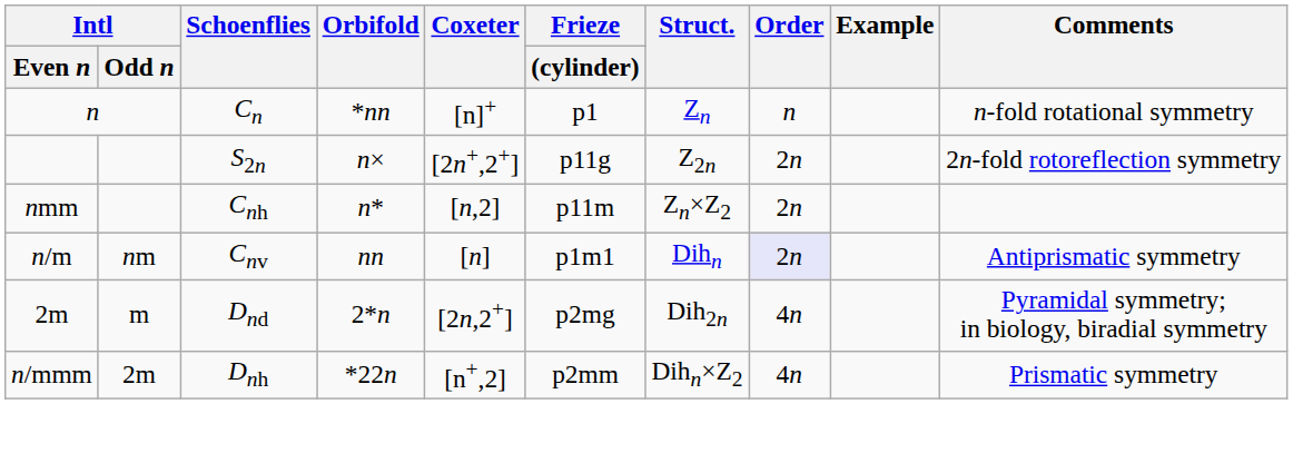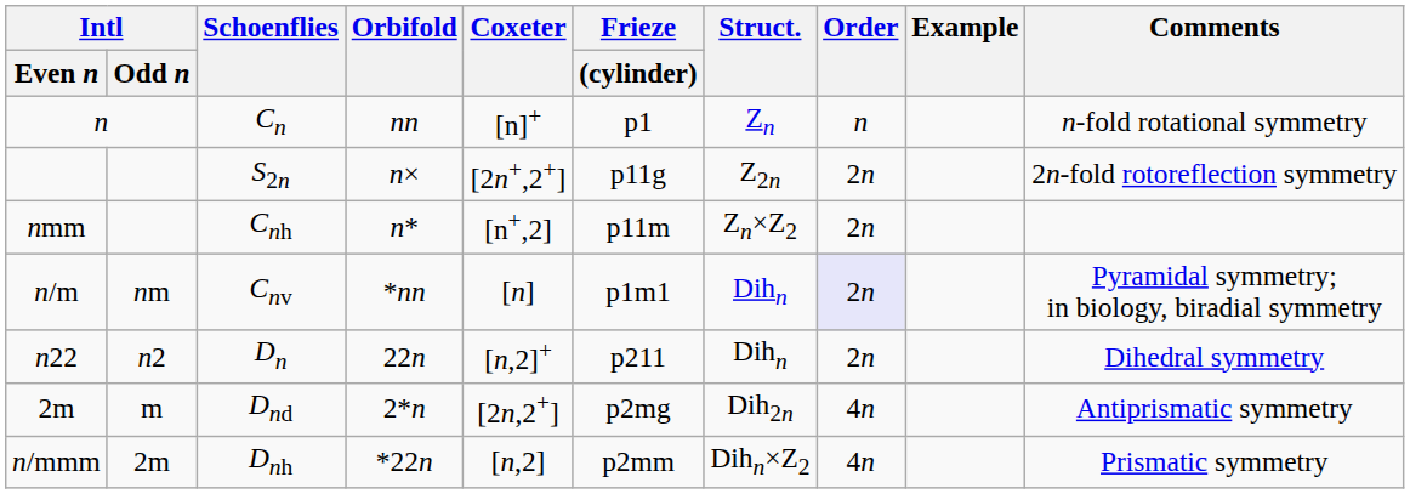Cn | Orbifold: *nn -> nn
Cnh | Coxeter: [n,2] -> [n+,2]
Cnv | Orbifold: nn -> *nn
Cnv | Comments: Antiprismatic symmetry -> Pyramidal symmetry; in biology, biradial symmetry
+ row: n22 | n2 | Dn | 22n | [n,2]+ | p211 | Dihn | 2n | Dihedral symmetry
Dnd | Comments: Pyramidal symmetry; in biology, biradial symmetry -> Antiprismatic symmetry
Dnh | Coxeter: [n+,2] -> [n,2]
